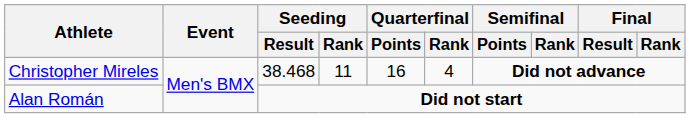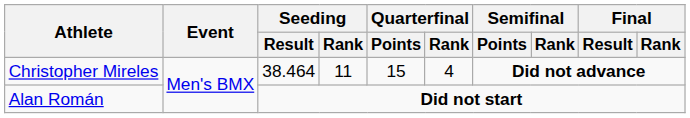Christopher Mireles | Seeding / Result: 38.468 -> 38.464
Christopher Mireles | Quarterfinal / Points: 16 -> 15
